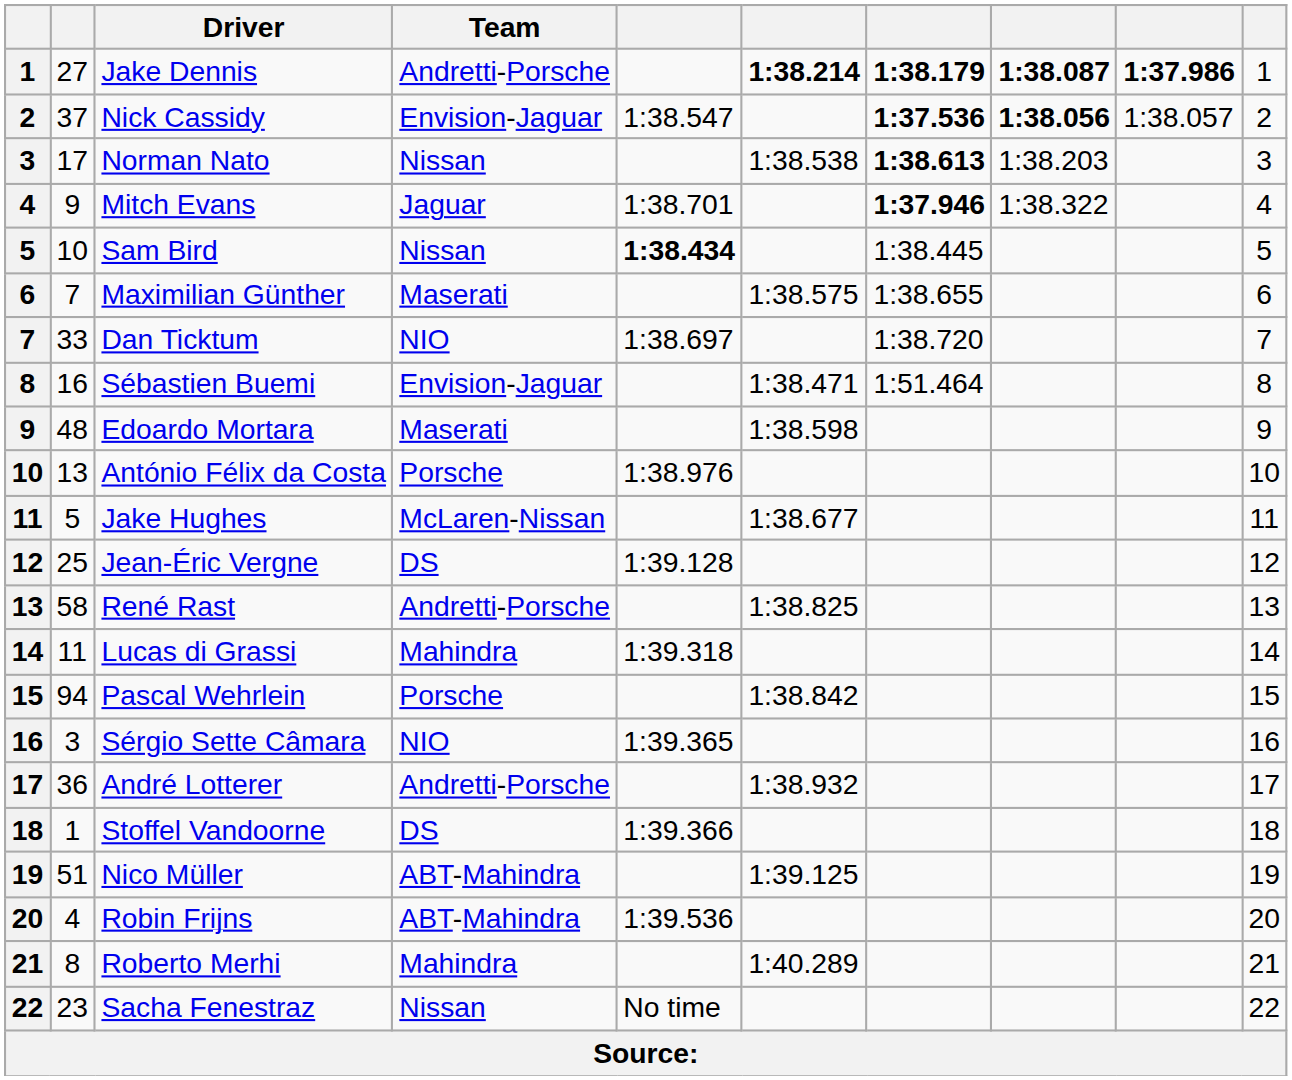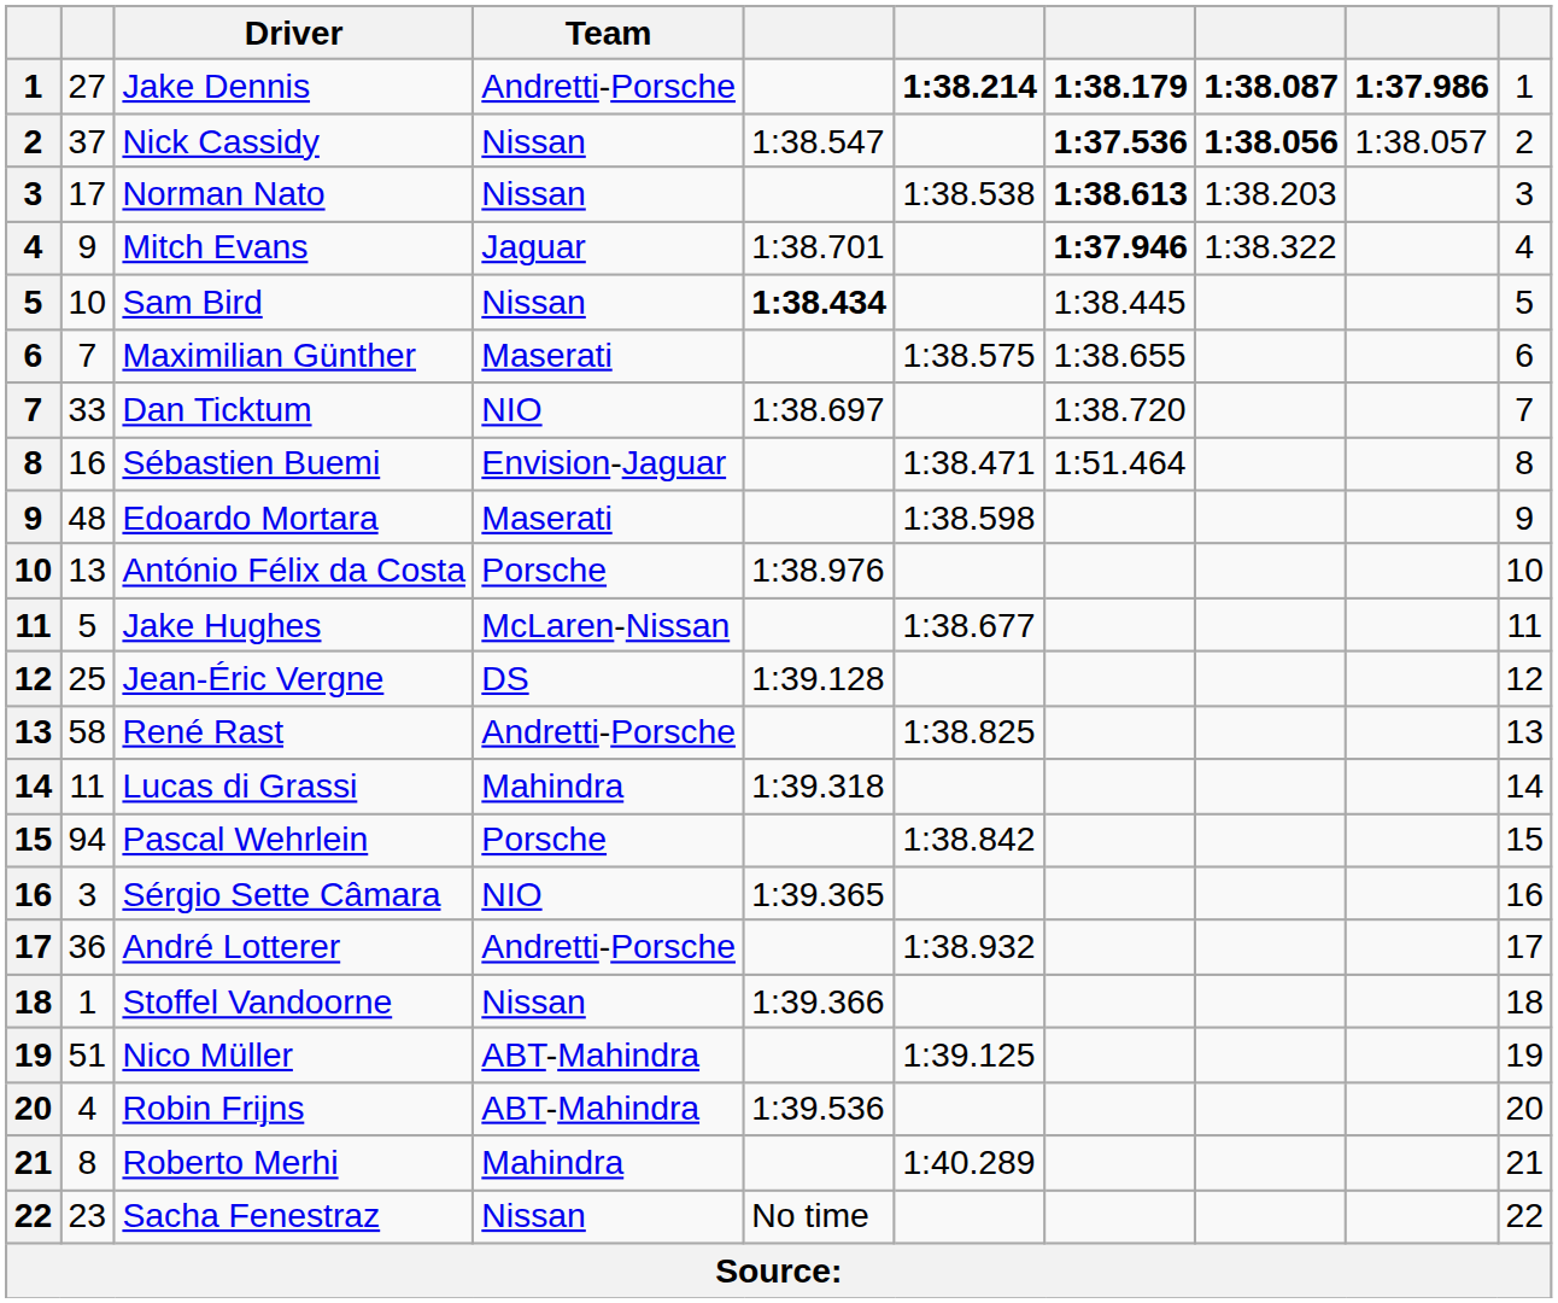Nick Cassidy | Team: Envision-Jaguar -> Nissan
Stoffel Vandoorne | Team: DS -> Nissan
